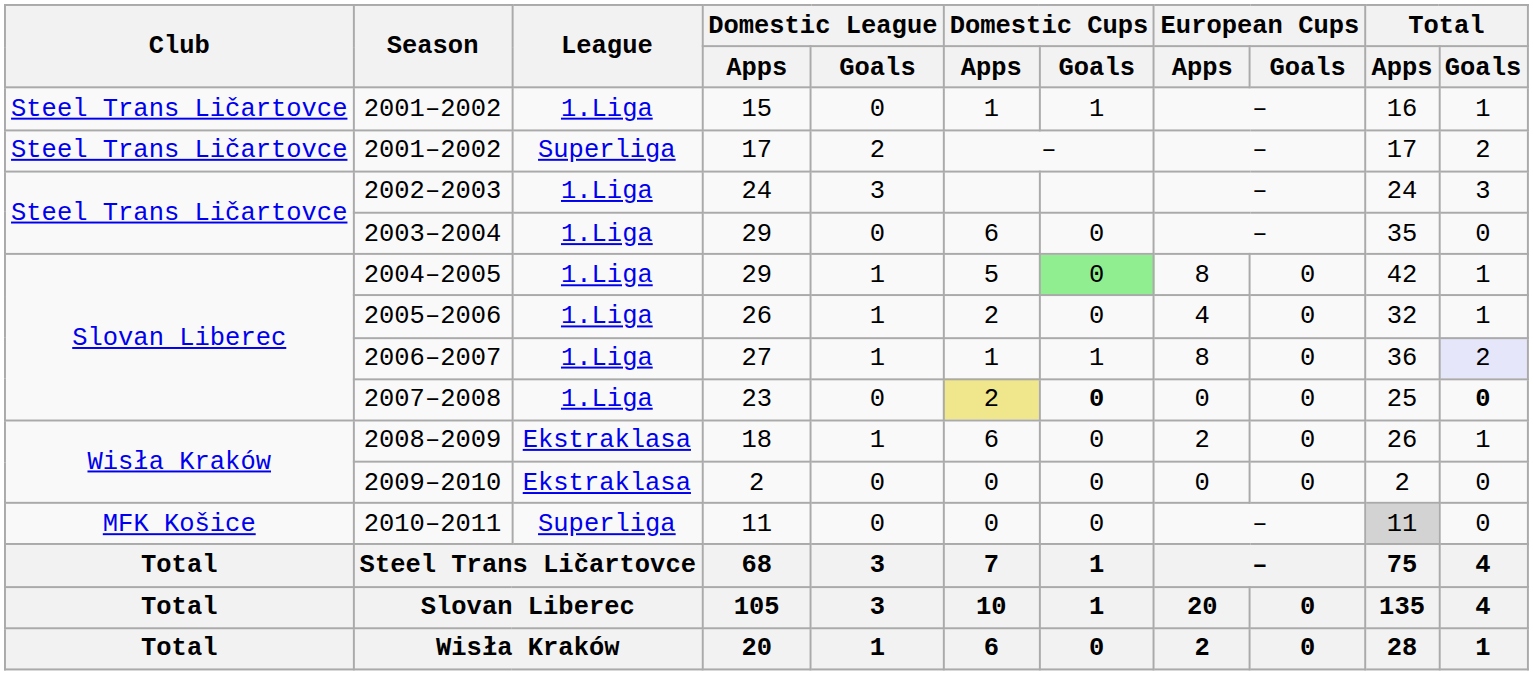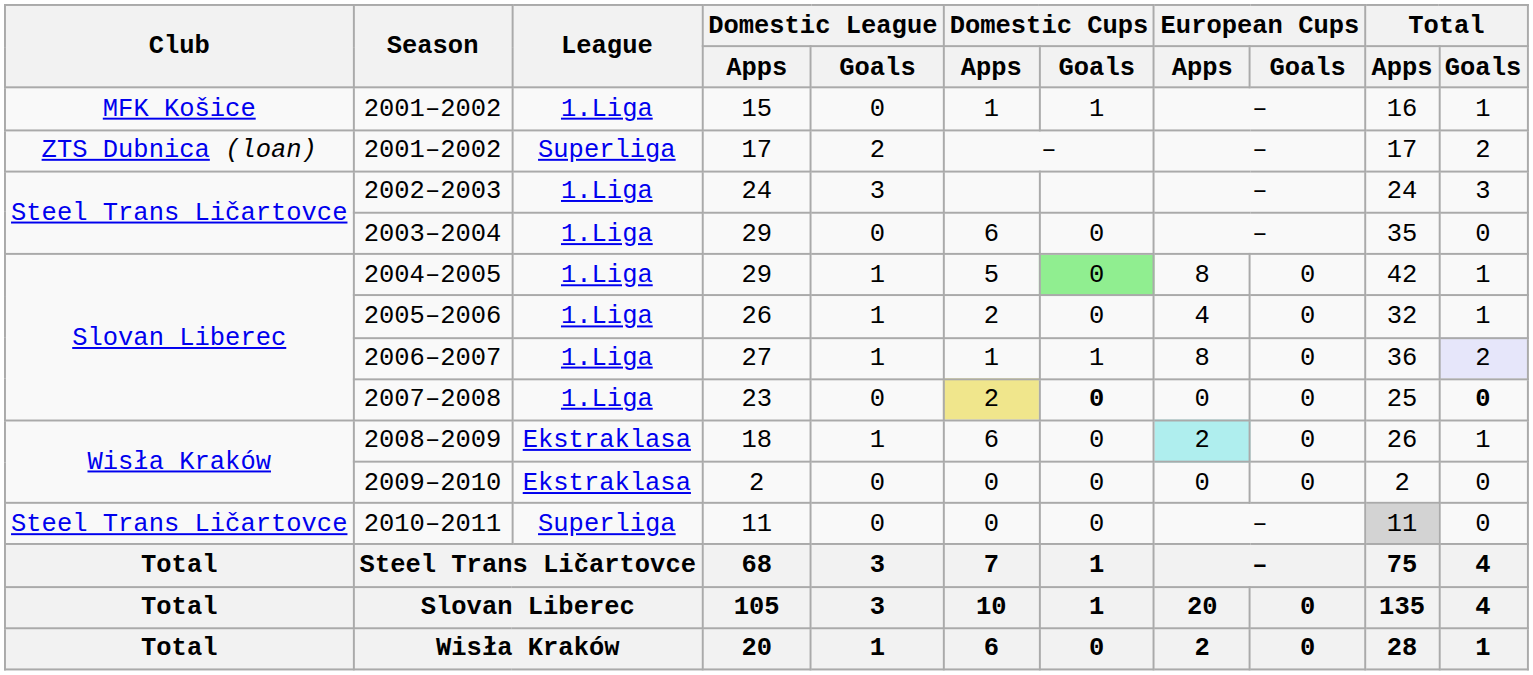2001–2002 / 15 | Club: Steel Trans Ličartovce -> MFK Košice
2001–2002 / 17 | Club: Steel Trans Ličartovce -> ZTS Dubnica (loan)
2008–2009 | European Cups / Apps: no background -> paleturquoise background
2010–2011 | Club: MFK Košice -> Steel Trans Ličartovce
